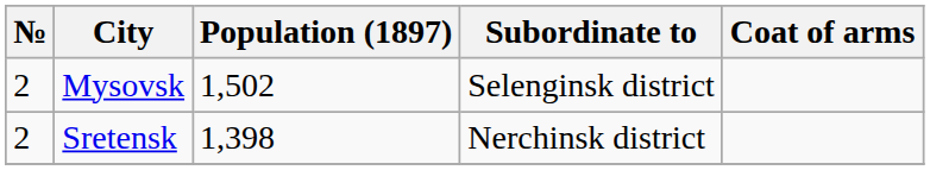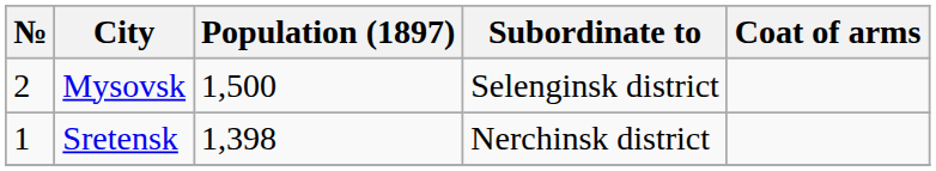Mysovsk | Population (1897): 1,502 -> 1,500
Sretensk | №: 2 -> 1
